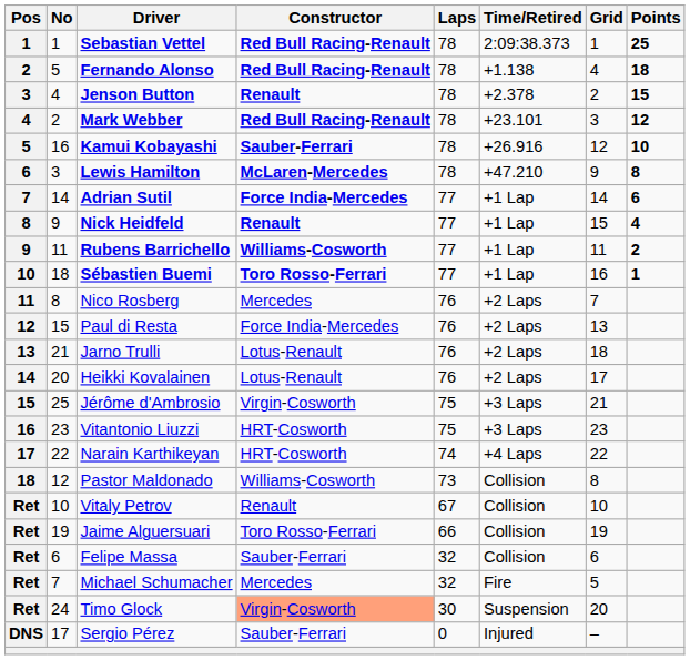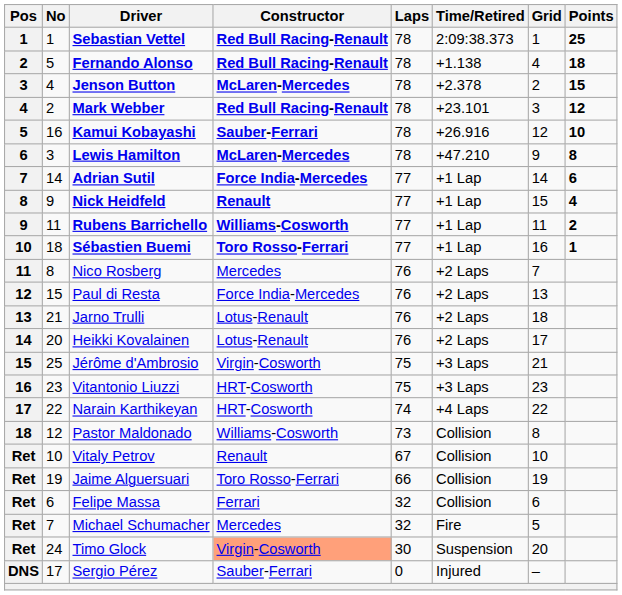Jenson Button | Constructor: Renault -> McLaren-Mercedes
Felipe Massa | Constructor: Sauber-Ferrari -> Ferrari
